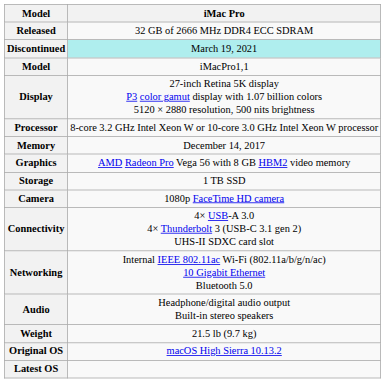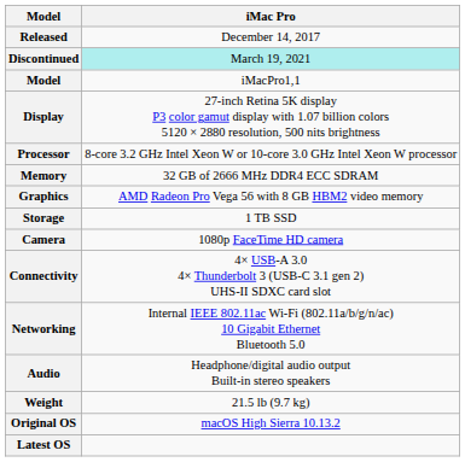Released | iMac Pro: 32 GB of 2666 MHz DDR4 ECC SDRAM -> December 14, 2017
Memory | iMac Pro: December 14, 2017 -> 32 GB of 2666 MHz DDR4 ECC SDRAM
